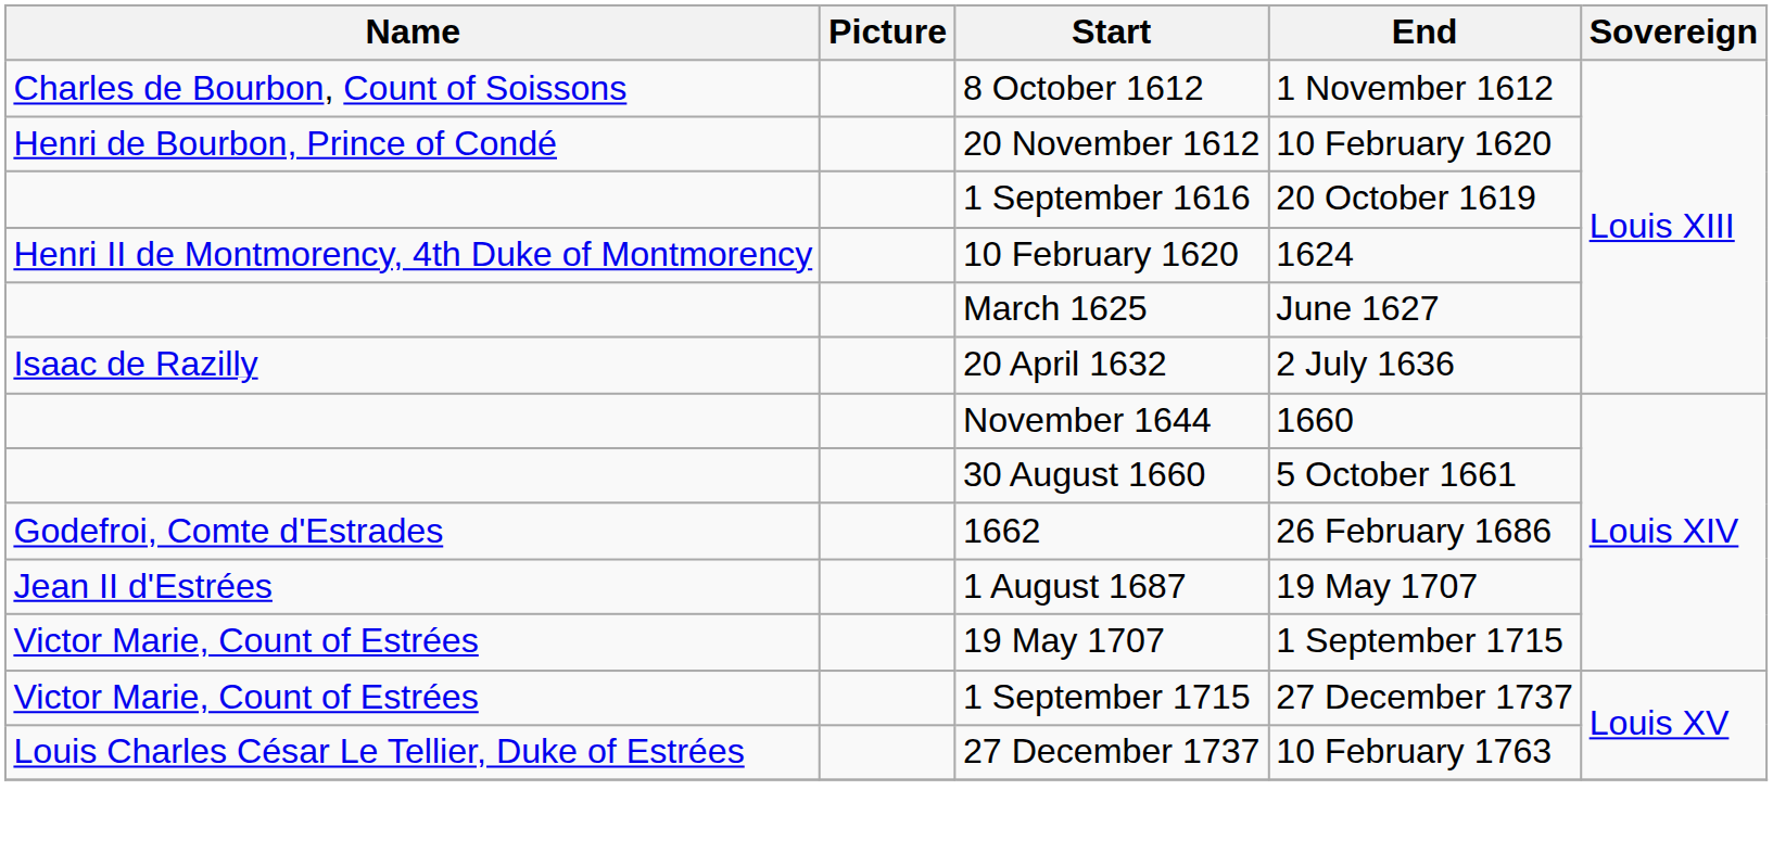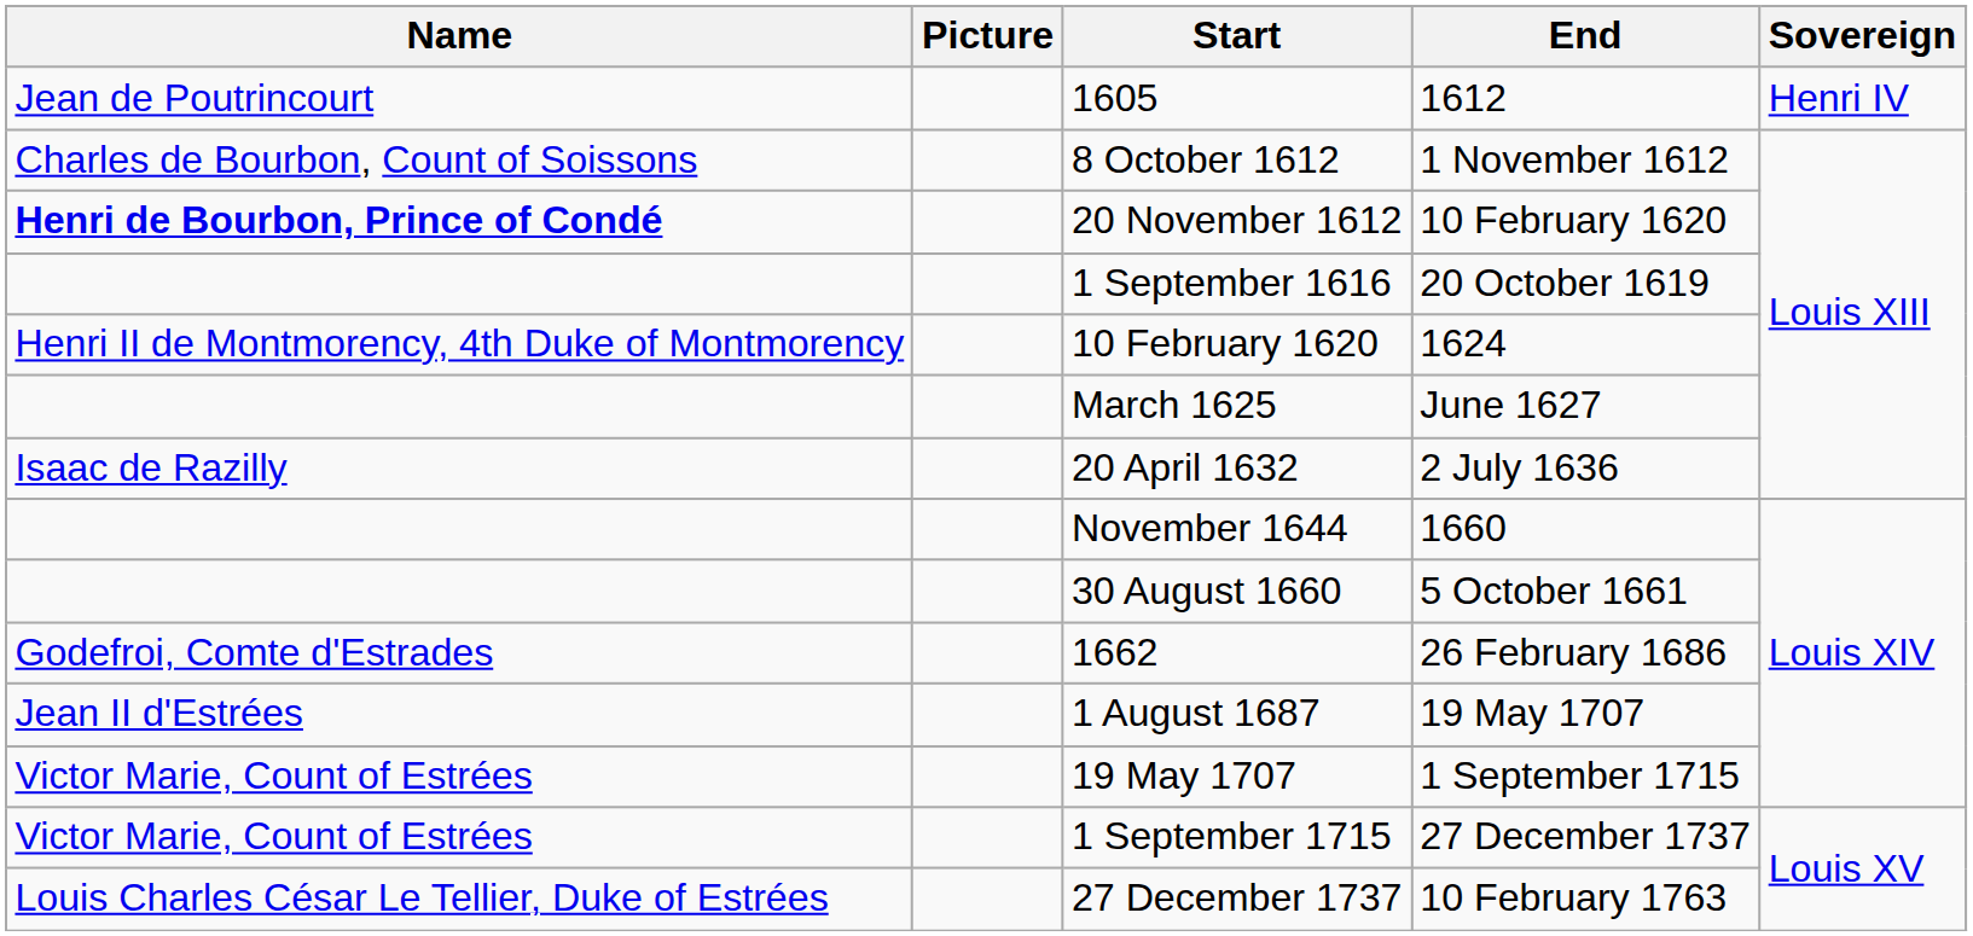+ row: Jean de Poutrincourt | 1605 | 1612 | Henri IV
20 November 1612 | Name: normal -> bold
